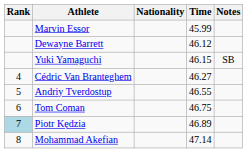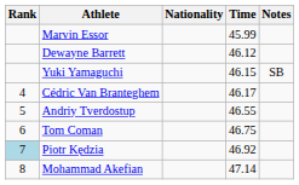Cédric Van Branteghem | Time: 46.27 -> 46.17
Piotr Kędzia | Time: 46.89 -> 46.92
